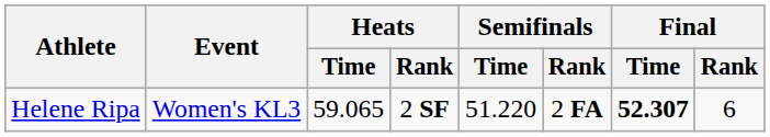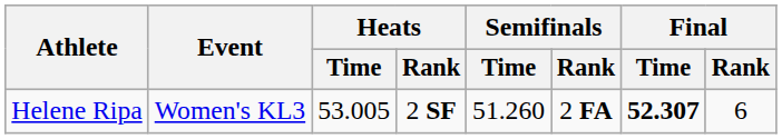Helene Ripa | Heats / Time: 59.065 -> 53.005
Helene Ripa | Semifinals / Time: 51.220 -> 51.260
